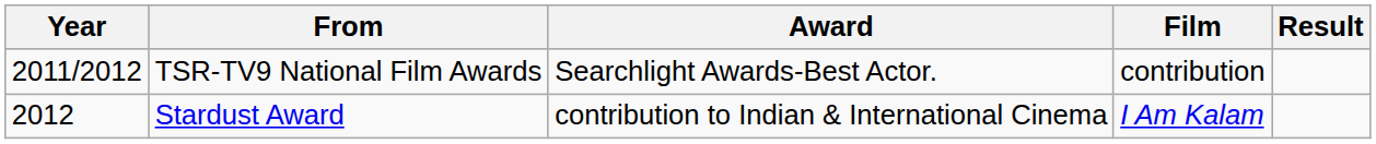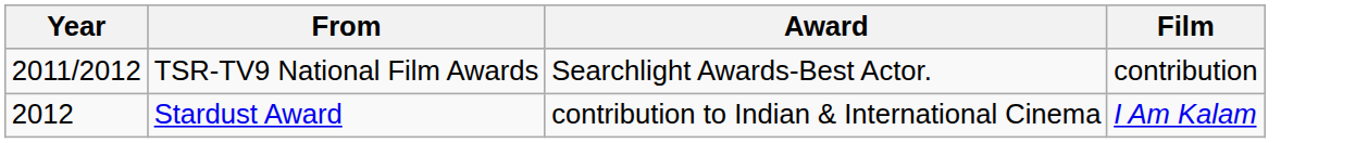- column: Result
